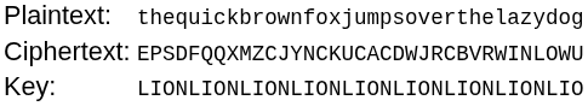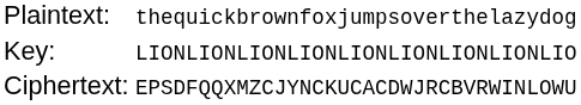rows swapped: Key: <-> Ciphertext:
